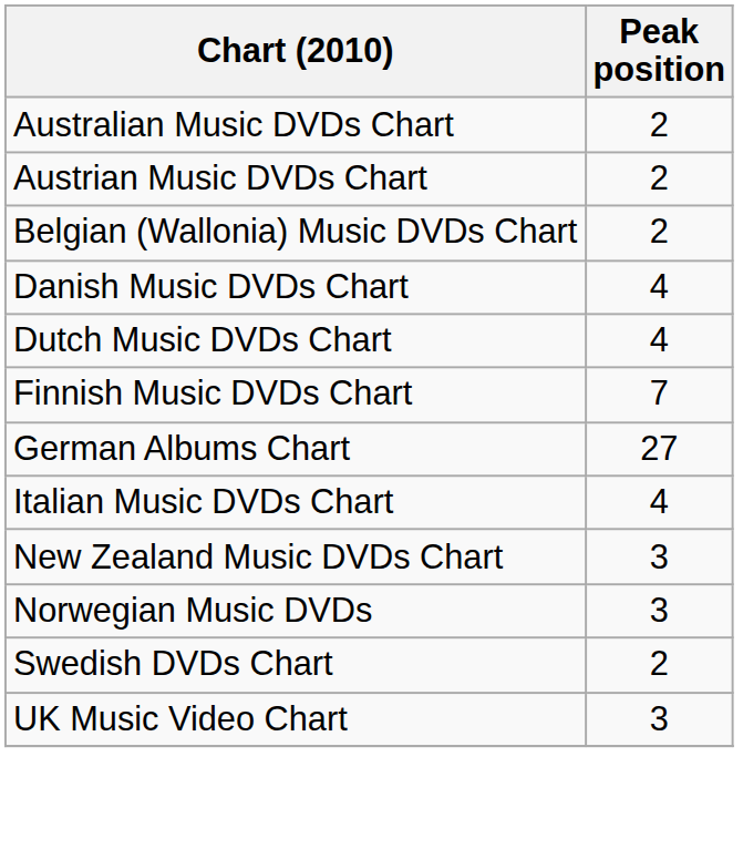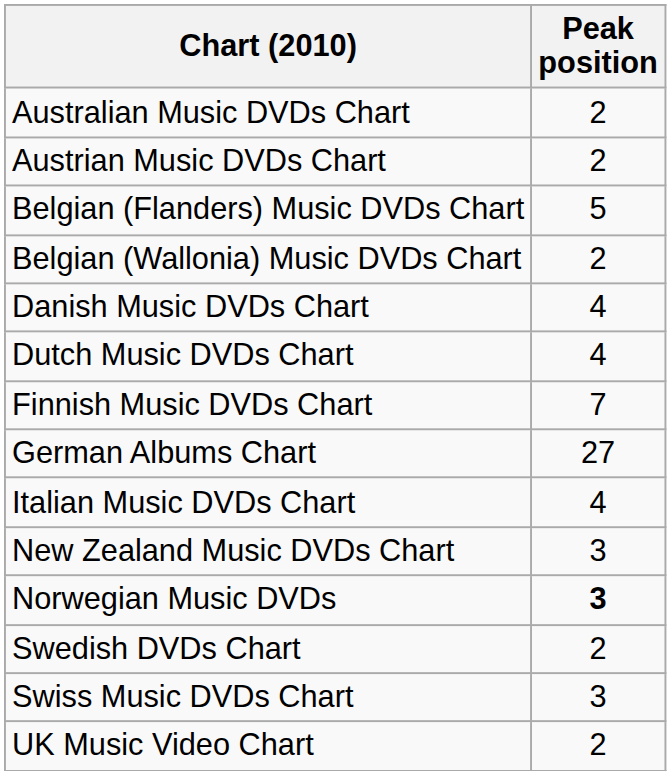+ row: Belgian (Flanders) Music DVDs Chart | 5
Norwegian Music DVDs | Peak position: normal -> bold
+ row: Swiss Music DVDs Chart | 3
UK Music Video Chart | Peak position: 3 -> 2
